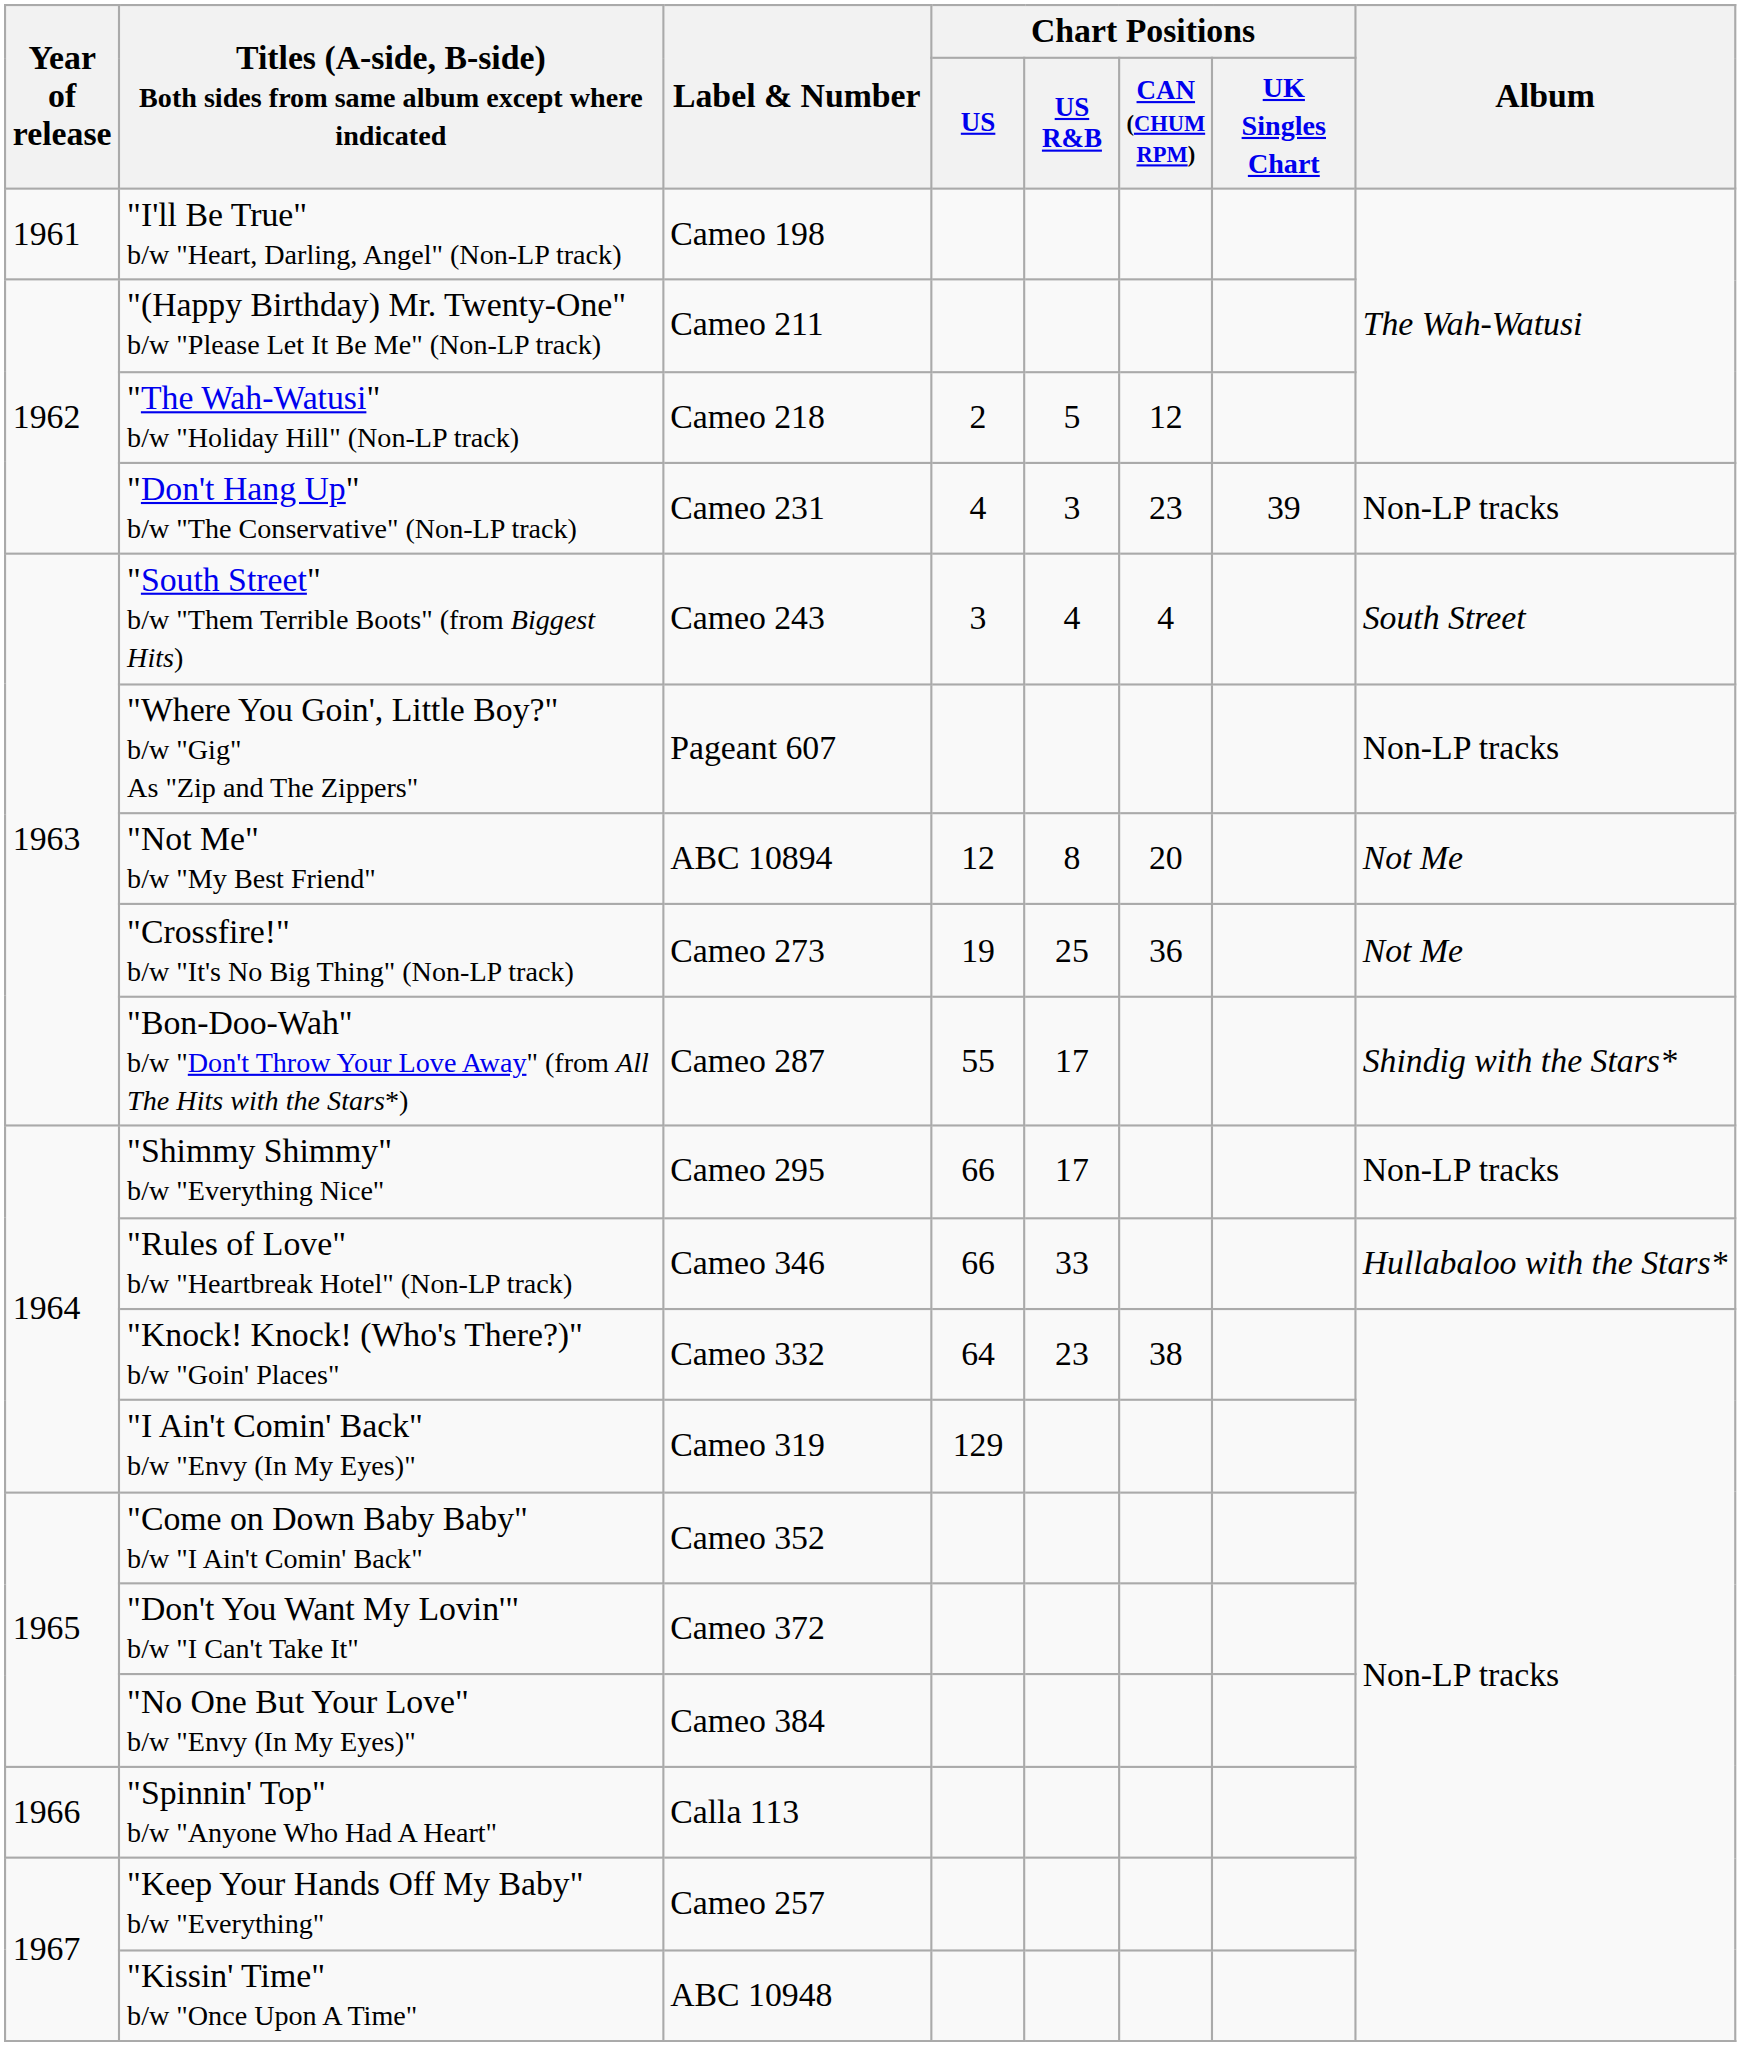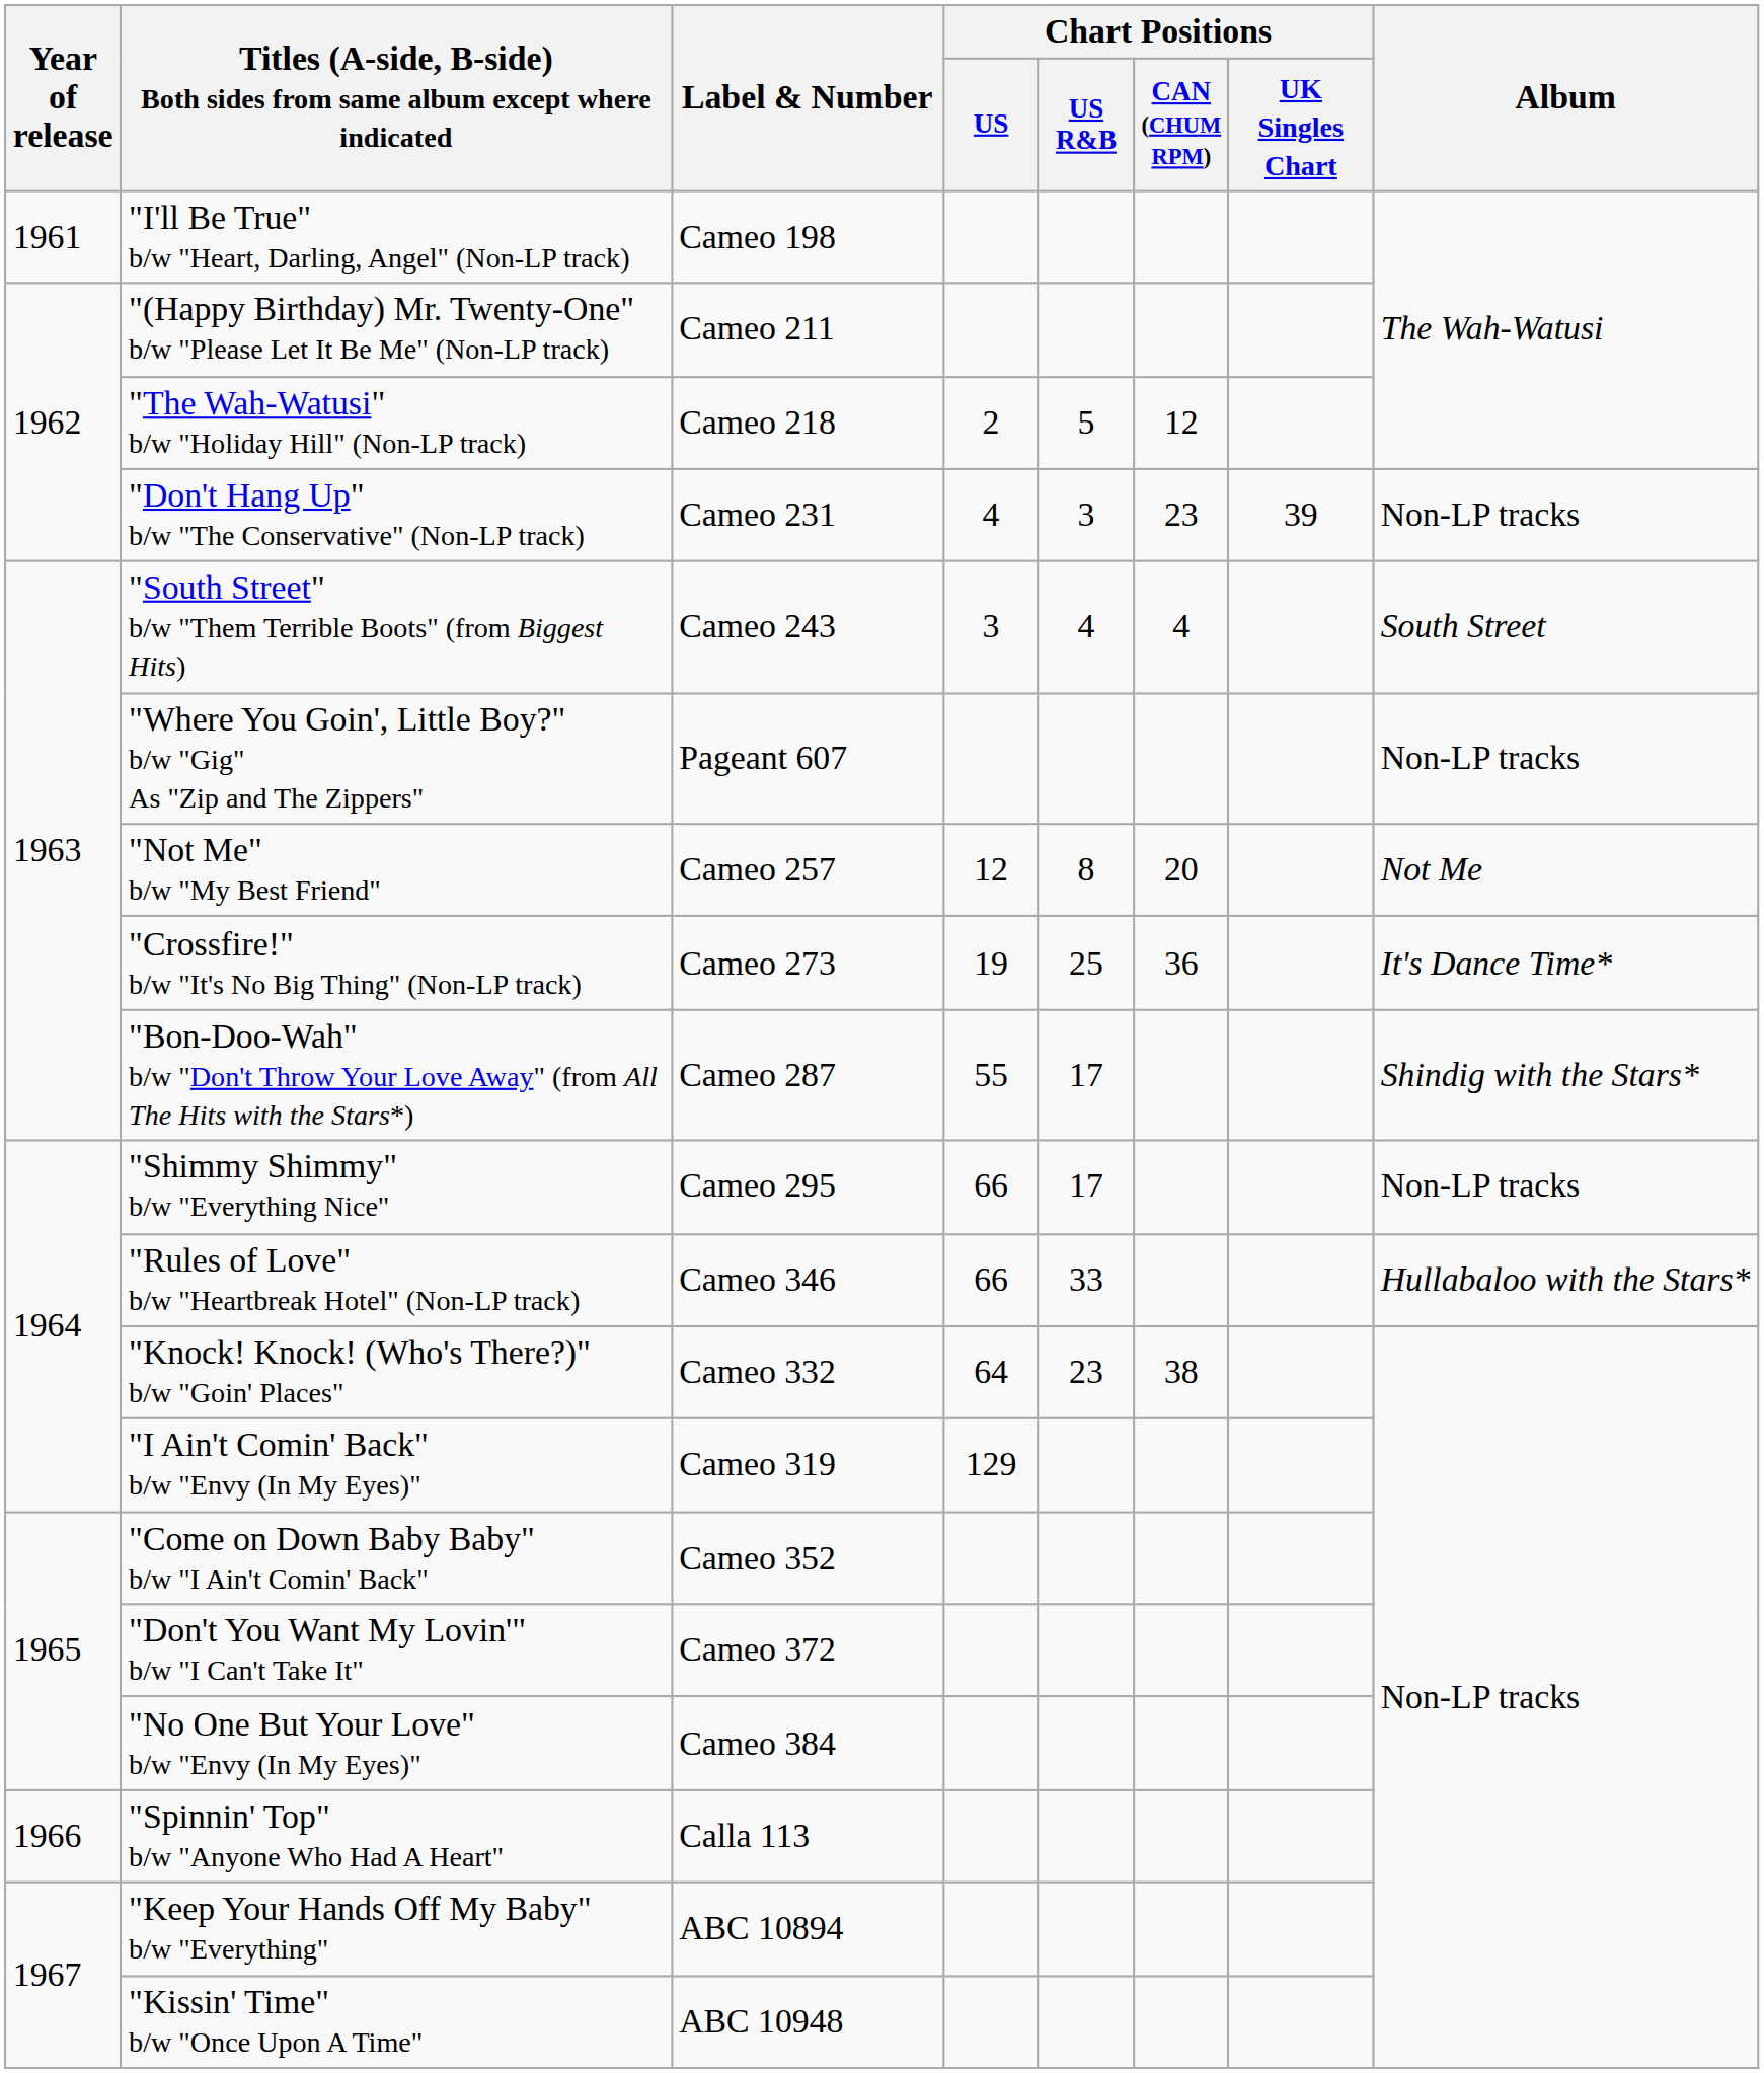"Not Me" b/w "My Best Friend" | Label & Number: ABC 10894 -> Cameo 257
"Crossfire!" b/w "It's No Big Thing" (Non-LP track) | Album: Not Me -> It's Dance Time*
"Keep Your Hands Off My Baby" b/w "Everything" | Label & Number: Cameo 257 -> ABC 10894
